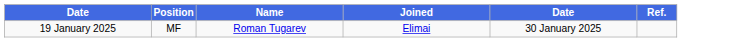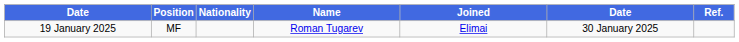+ column: Nationality
